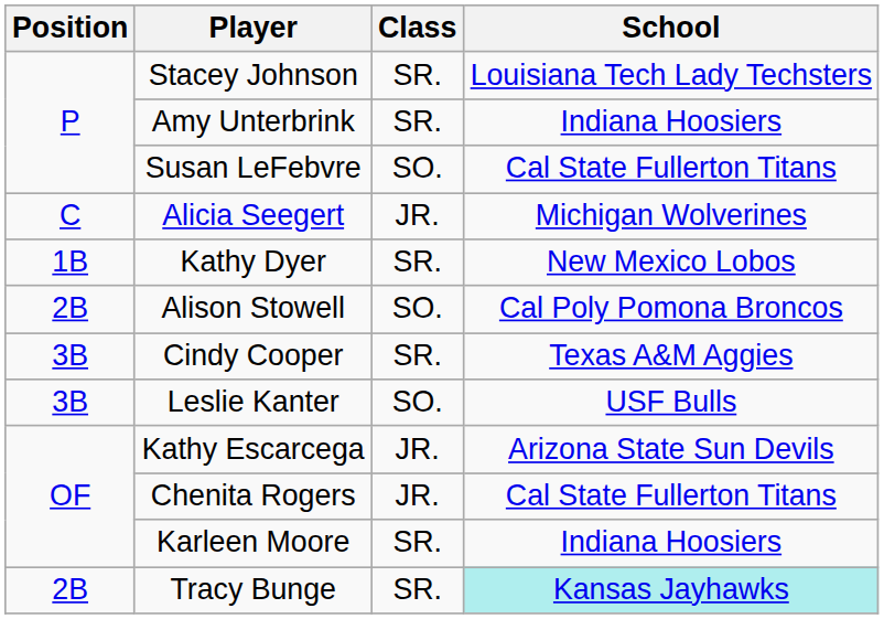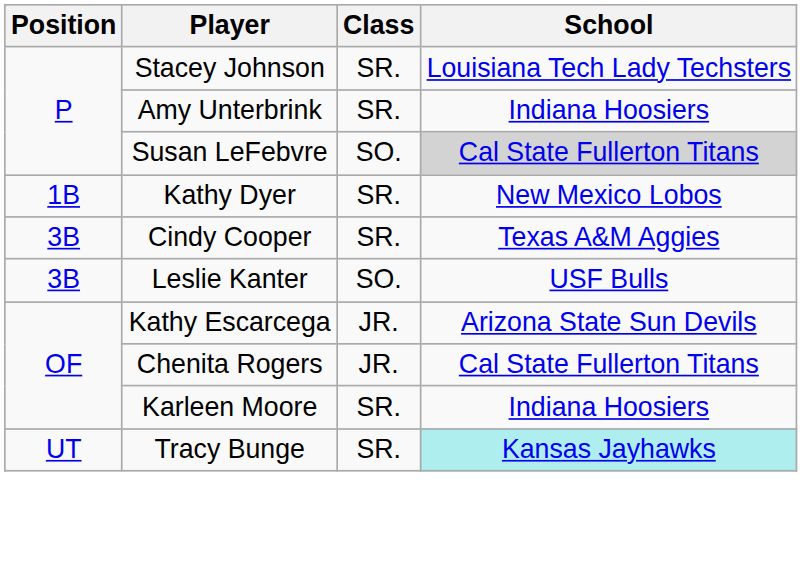Susan LeFebvre | School: no background -> lightgrey background
- row: C | Alicia Seegert | JR. | Michigan Wolverines
- row: 2B | Alison Stowell | SO. | Cal Poly Pomona Broncos
Tracy Bunge | Position: 2B -> UT
